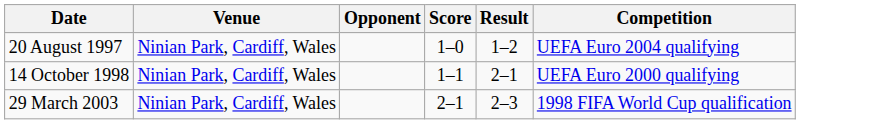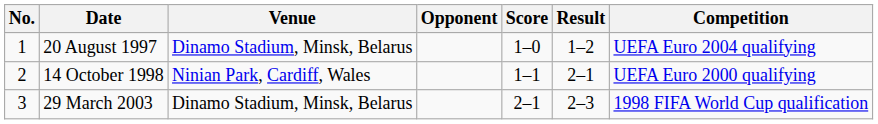+ column: No. | 1 | 2 | 3
20 August 1997 | Venue: Ninian Park, Cardiff, Wales -> Dinamo Stadium, Minsk, Belarus
29 March 2003 | Venue: Ninian Park, Cardiff, Wales -> Dinamo Stadium, Minsk, Belarus
